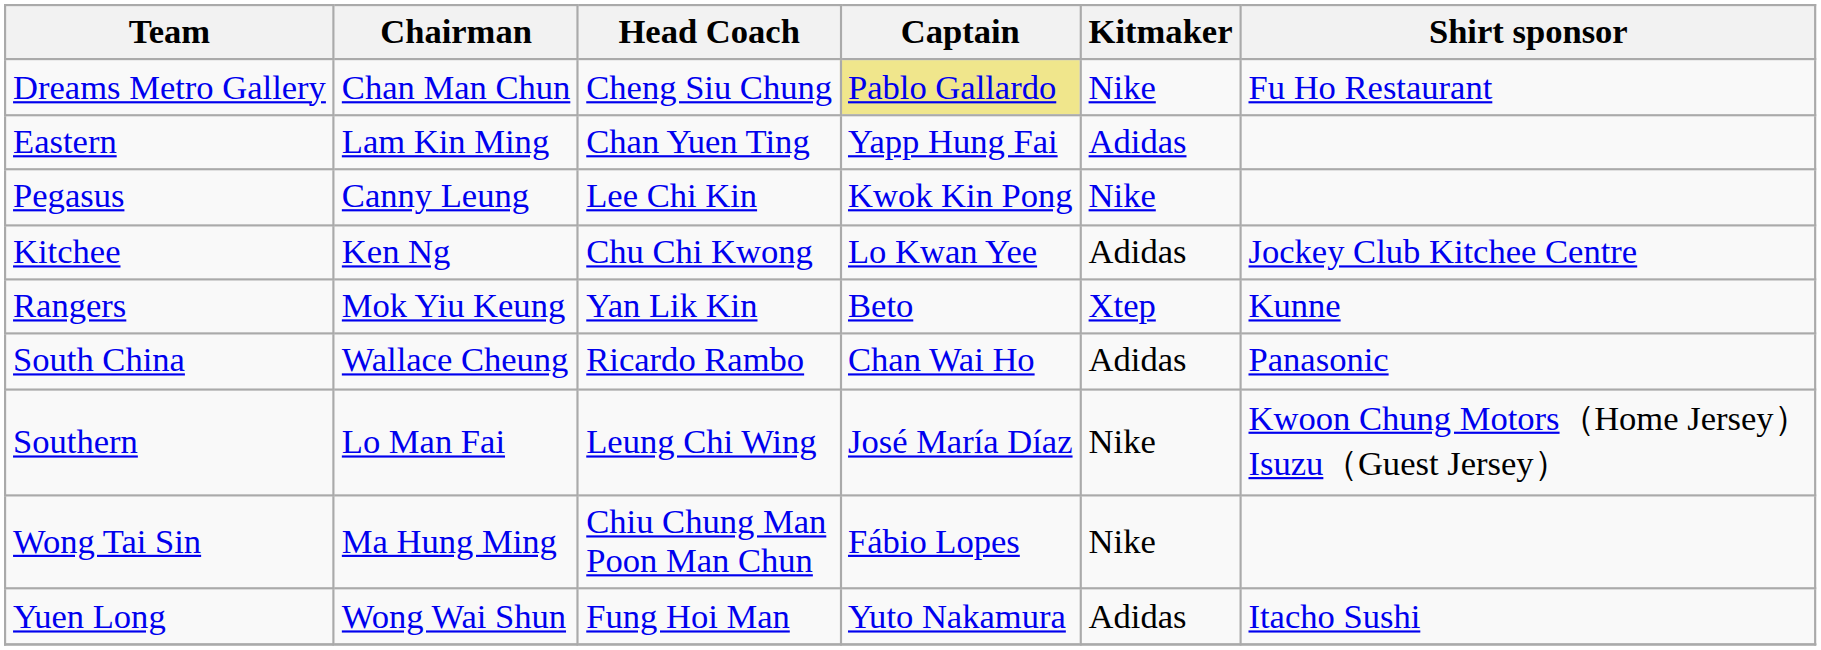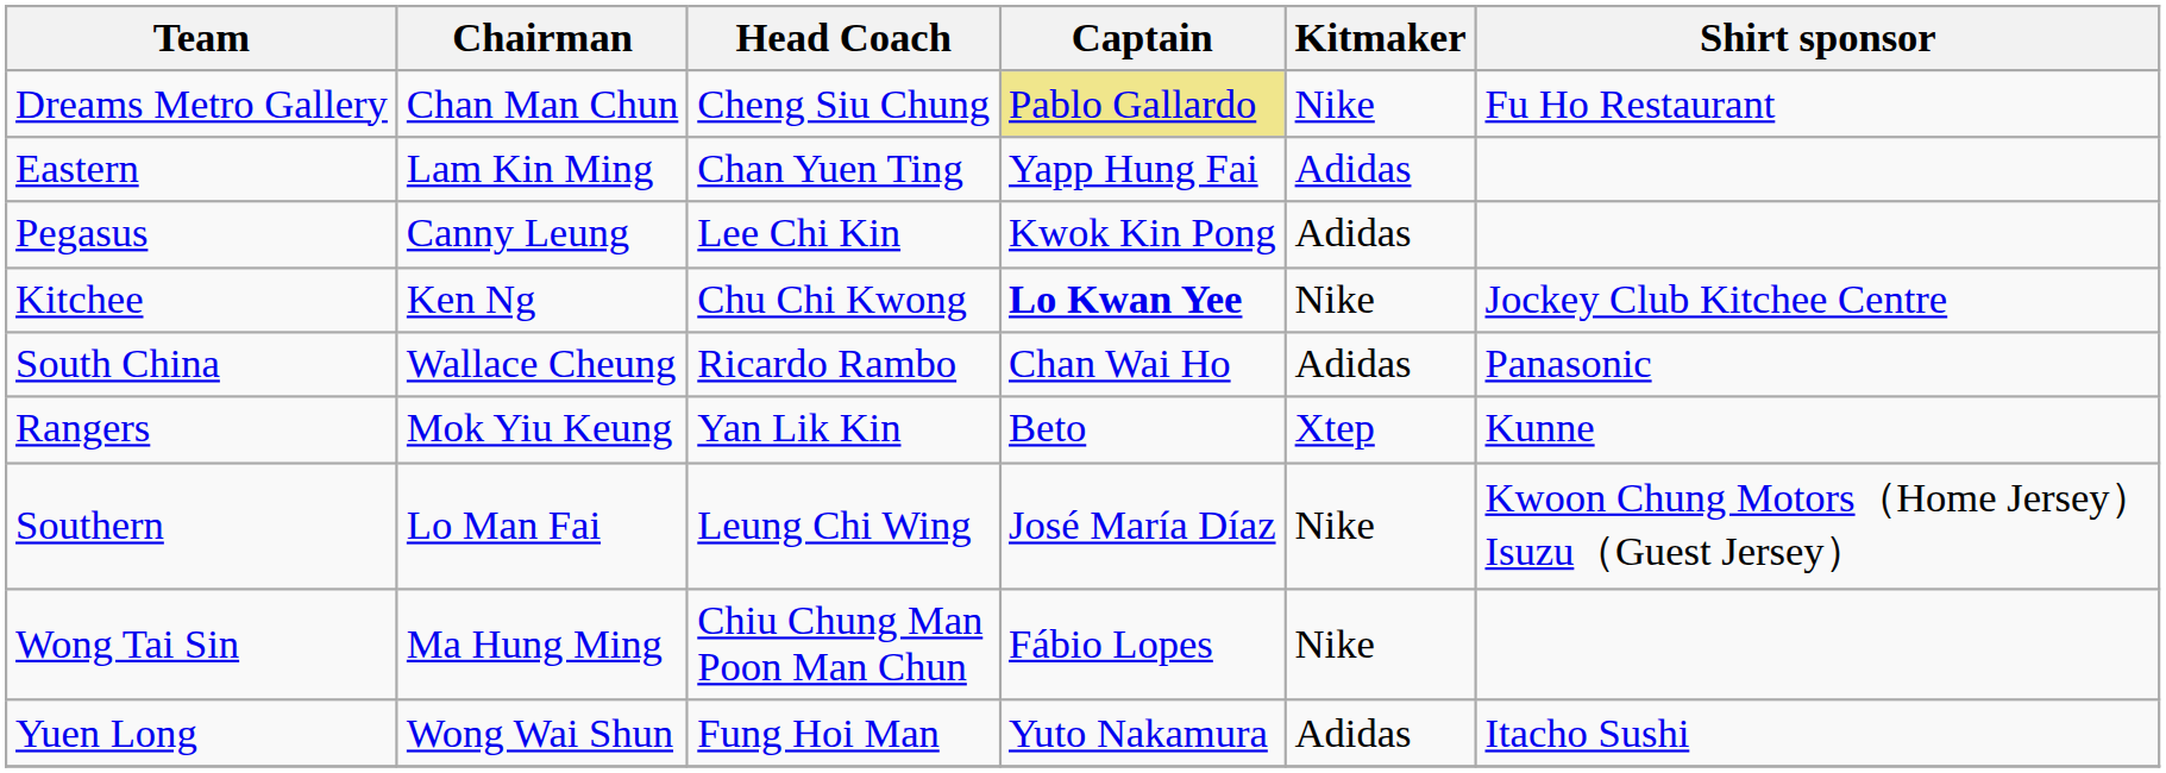Pegasus | Kitmaker: Nike -> Adidas
Kitchee | Captain: normal -> bold
Kitchee | Kitmaker: Adidas -> Nike
rows swapped: Rangers <-> South China
